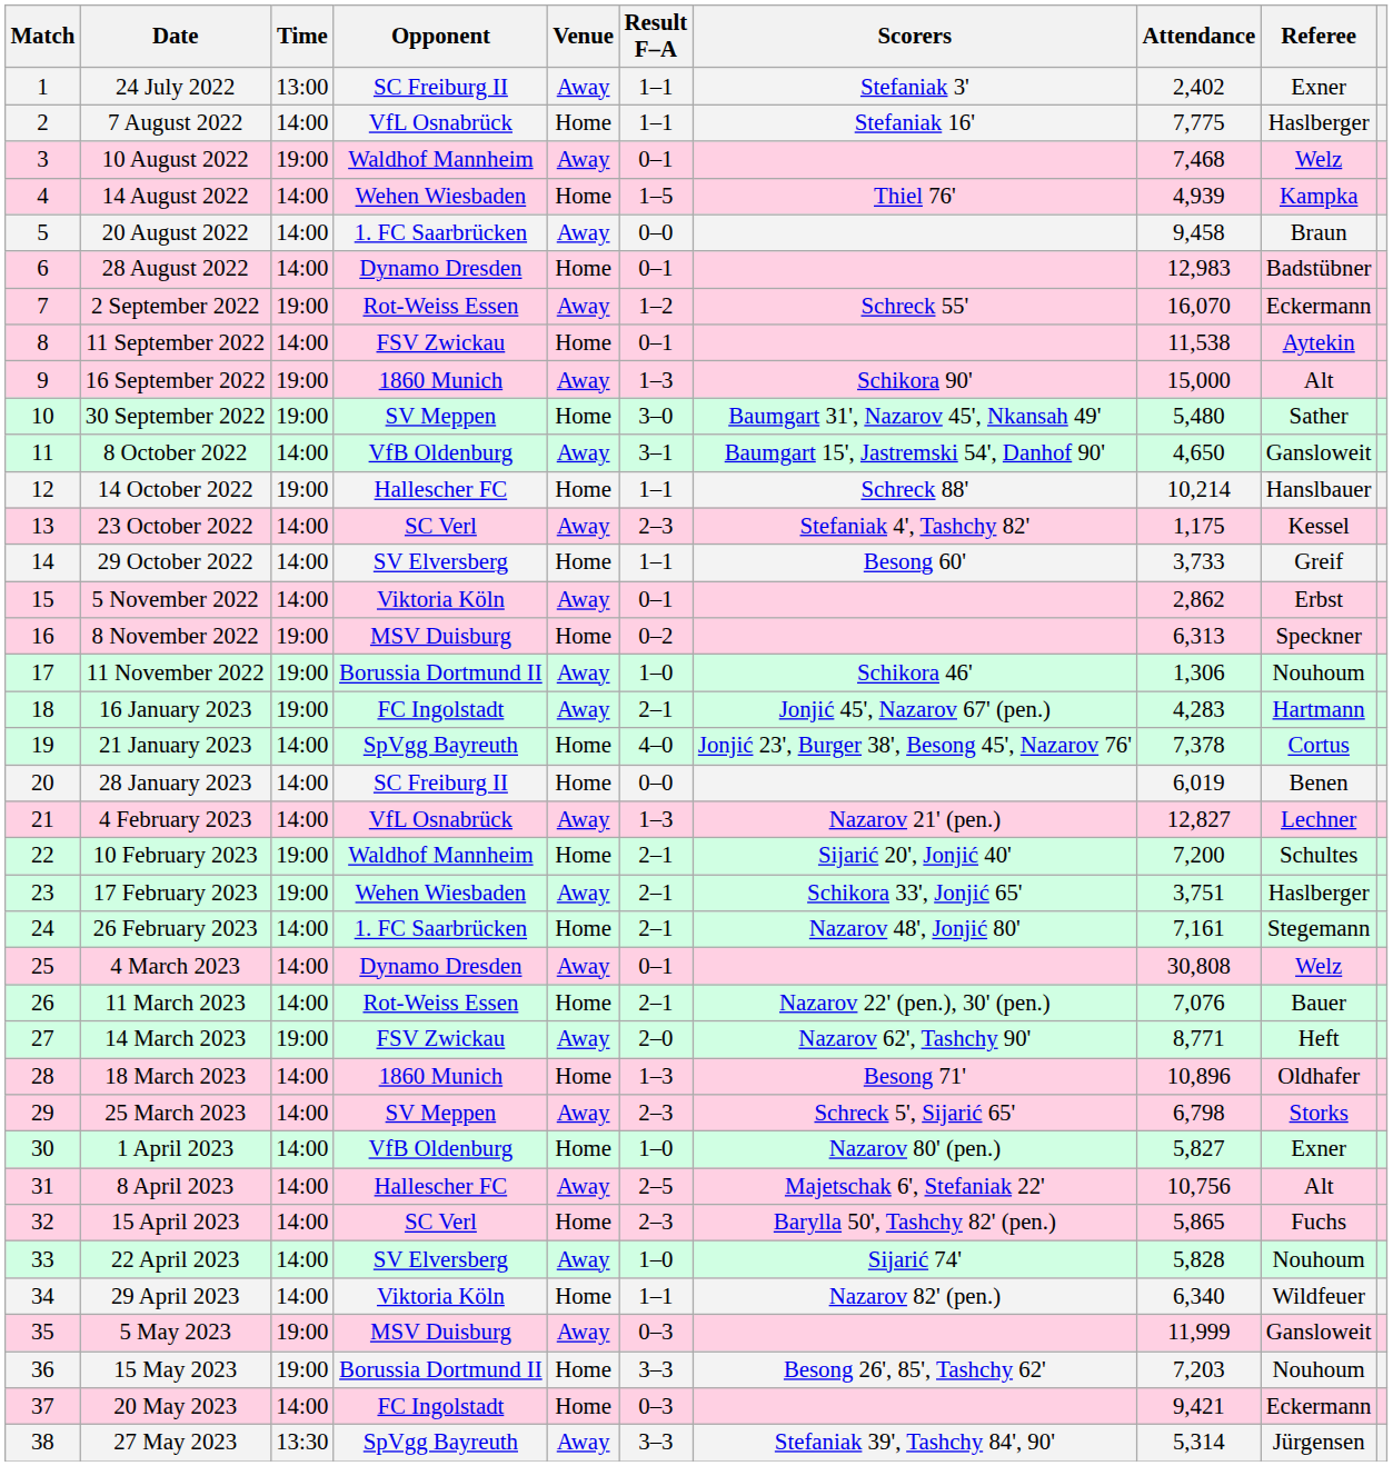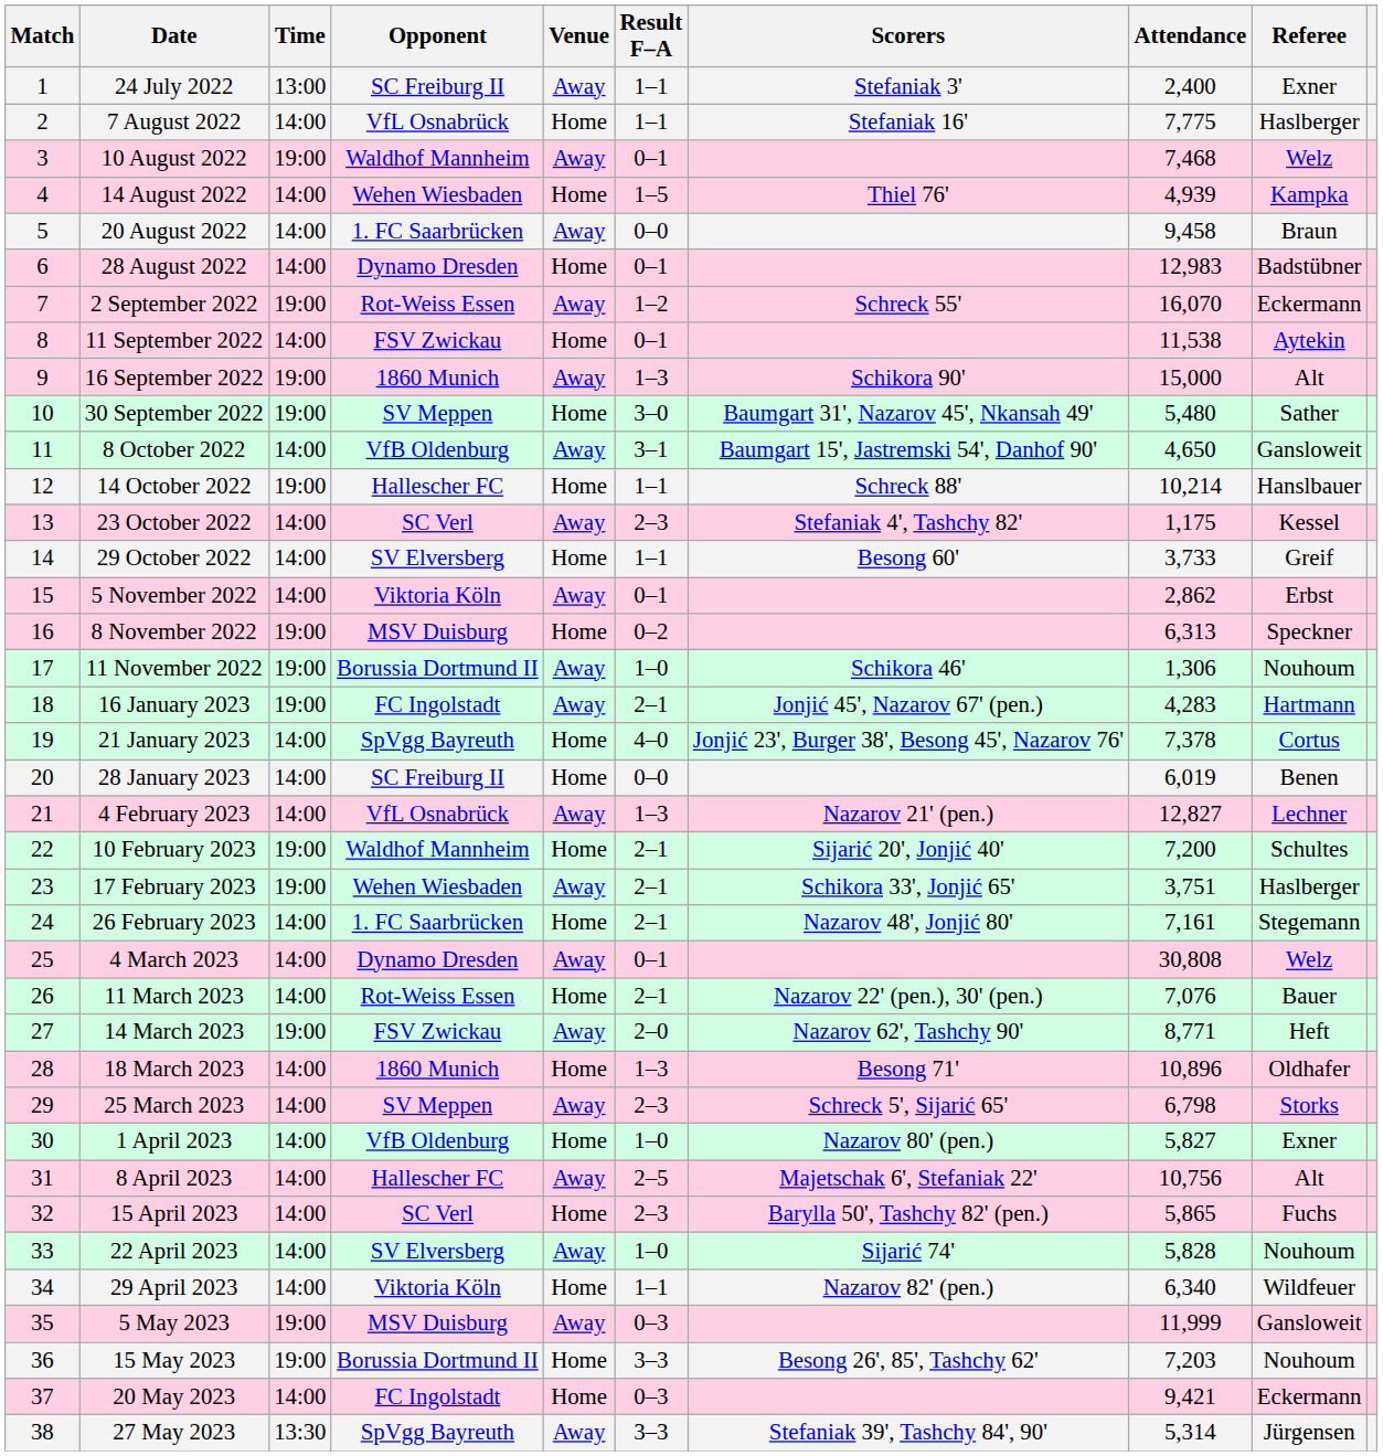24 July 2022 | Attendance: 2,402 -> 2,400
